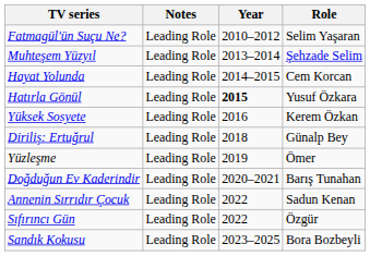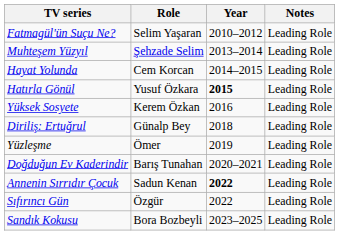columns swapped: Role <-> Notes
Annenin Sırrıdır Çocuk | Year: normal -> bold
